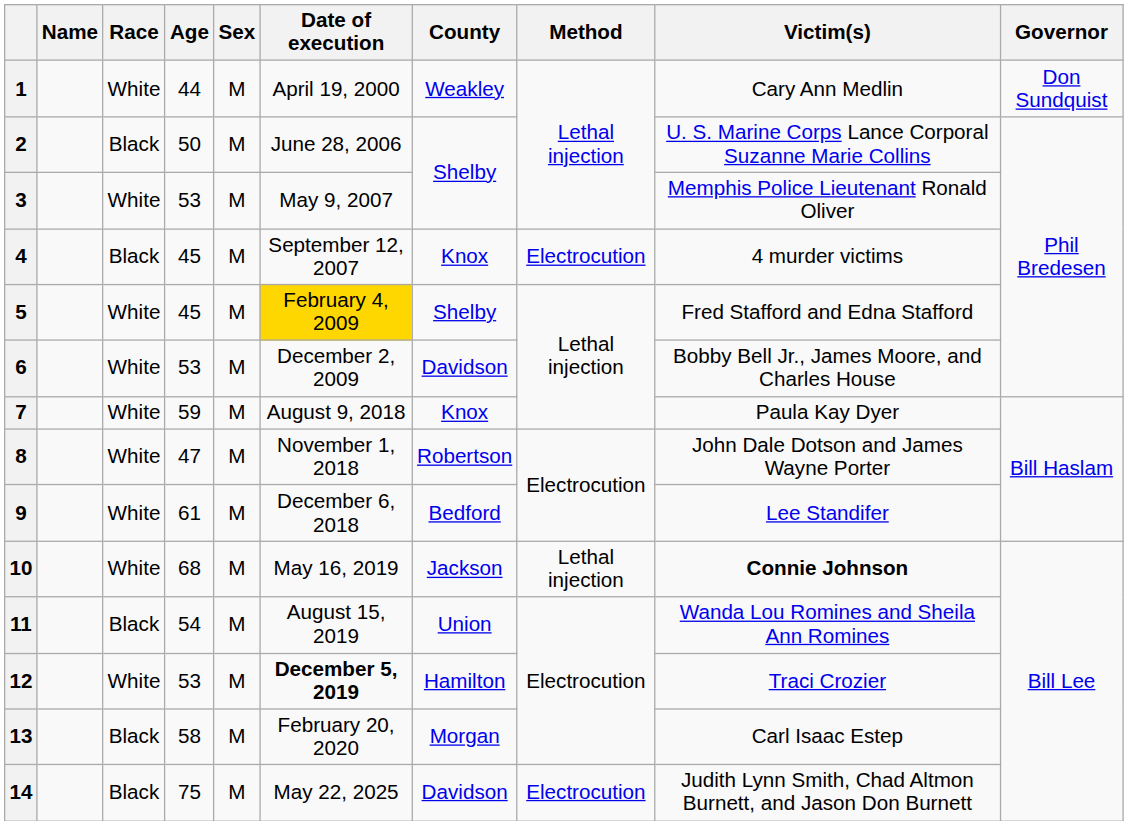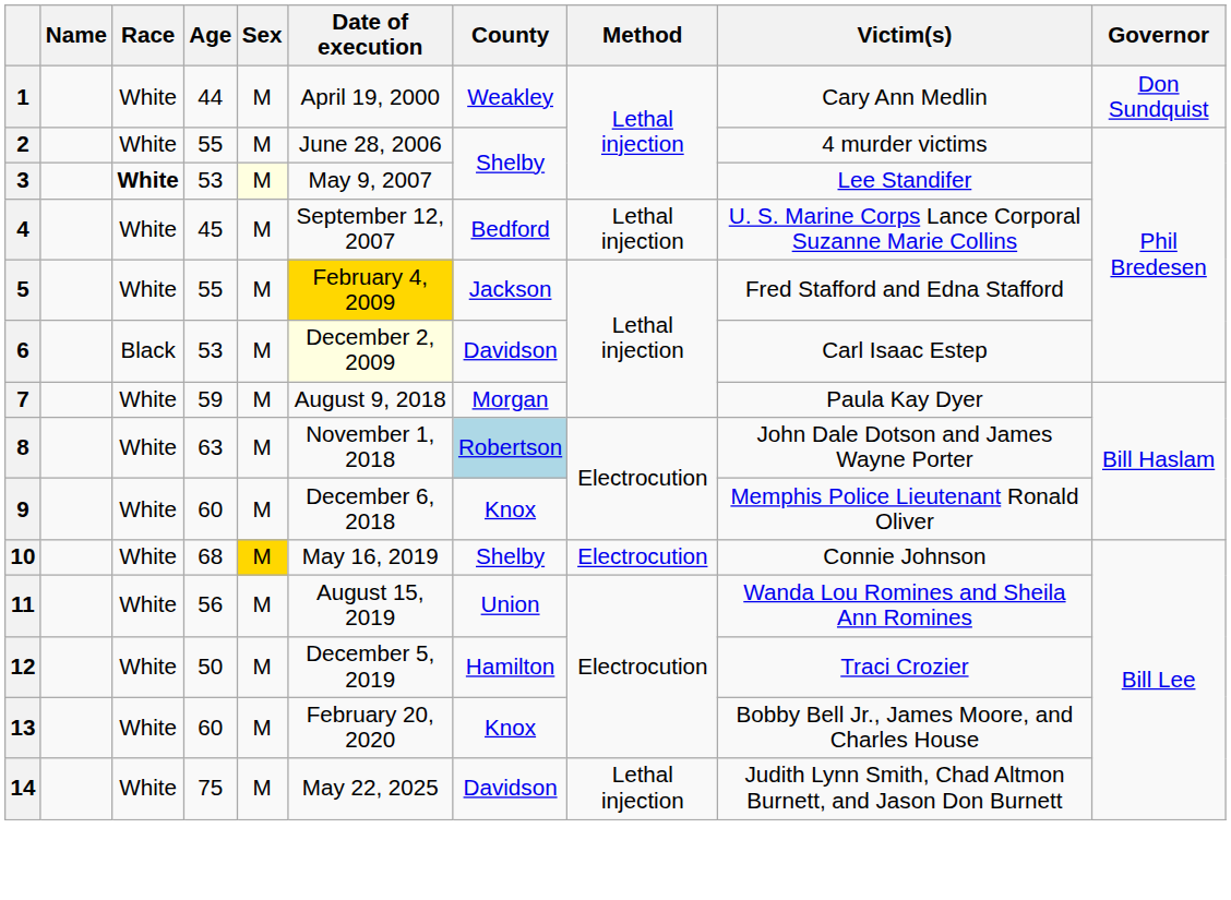2 | Race: Black -> White
2 | Age: 50 -> 55
2 | Victim(s): U. S. Marine Corps Lance Corporal Suzanne Marie Collins -> 4 murder victims
3 | Race: normal -> bold
3 | Sex: no background -> lightyellow background
3 | Victim(s): Memphis Police Lieutenant Ronald Oliver -> Lee Standifer
4 | Race: Black -> White
4 | County: Knox -> Bedford
4 | Method: Electrocution -> Lethal injection
4 | Victim(s): 4 murder victims -> U. S. Marine Corps Lance Corporal Suzanne Marie Collins
5 | Age: 45 -> 55
5 | County: Shelby -> Jackson
6 | Race: White -> Black
6 | Date of execution: no background -> lightyellow background
6 | Victim(s): Bobby Bell Jr., James Moore, and Charles House -> Carl Isaac Estep
7 | County: Knox -> Morgan
8 | Age: 47 -> 63
8 | County: no background -> lightblue background
9 | Age: 61 -> 60
9 | County: Bedford -> Knox
9 | Victim(s): Lee Standifer -> Memphis Police Lieutenant Ronald Oliver
10 | Sex: no background -> gold background
10 | County: Jackson -> Shelby
10 | Method: Lethal injection -> Electrocution
10 | Victim(s): bold -> normal
11 | Race: Black -> White
11 | Age: 54 -> 56
12 | Age: 53 -> 50
12 | Date of execution: bold -> normal
13 | Race: Black -> White
13 | Age: 58 -> 60
13 | County: Morgan -> Knox
13 | Victim(s): Carl Isaac Estep -> Bobby Bell Jr., James Moore, and Charles House
14 | Race: Black -> White
14 | Method: Electrocution -> Lethal injection
